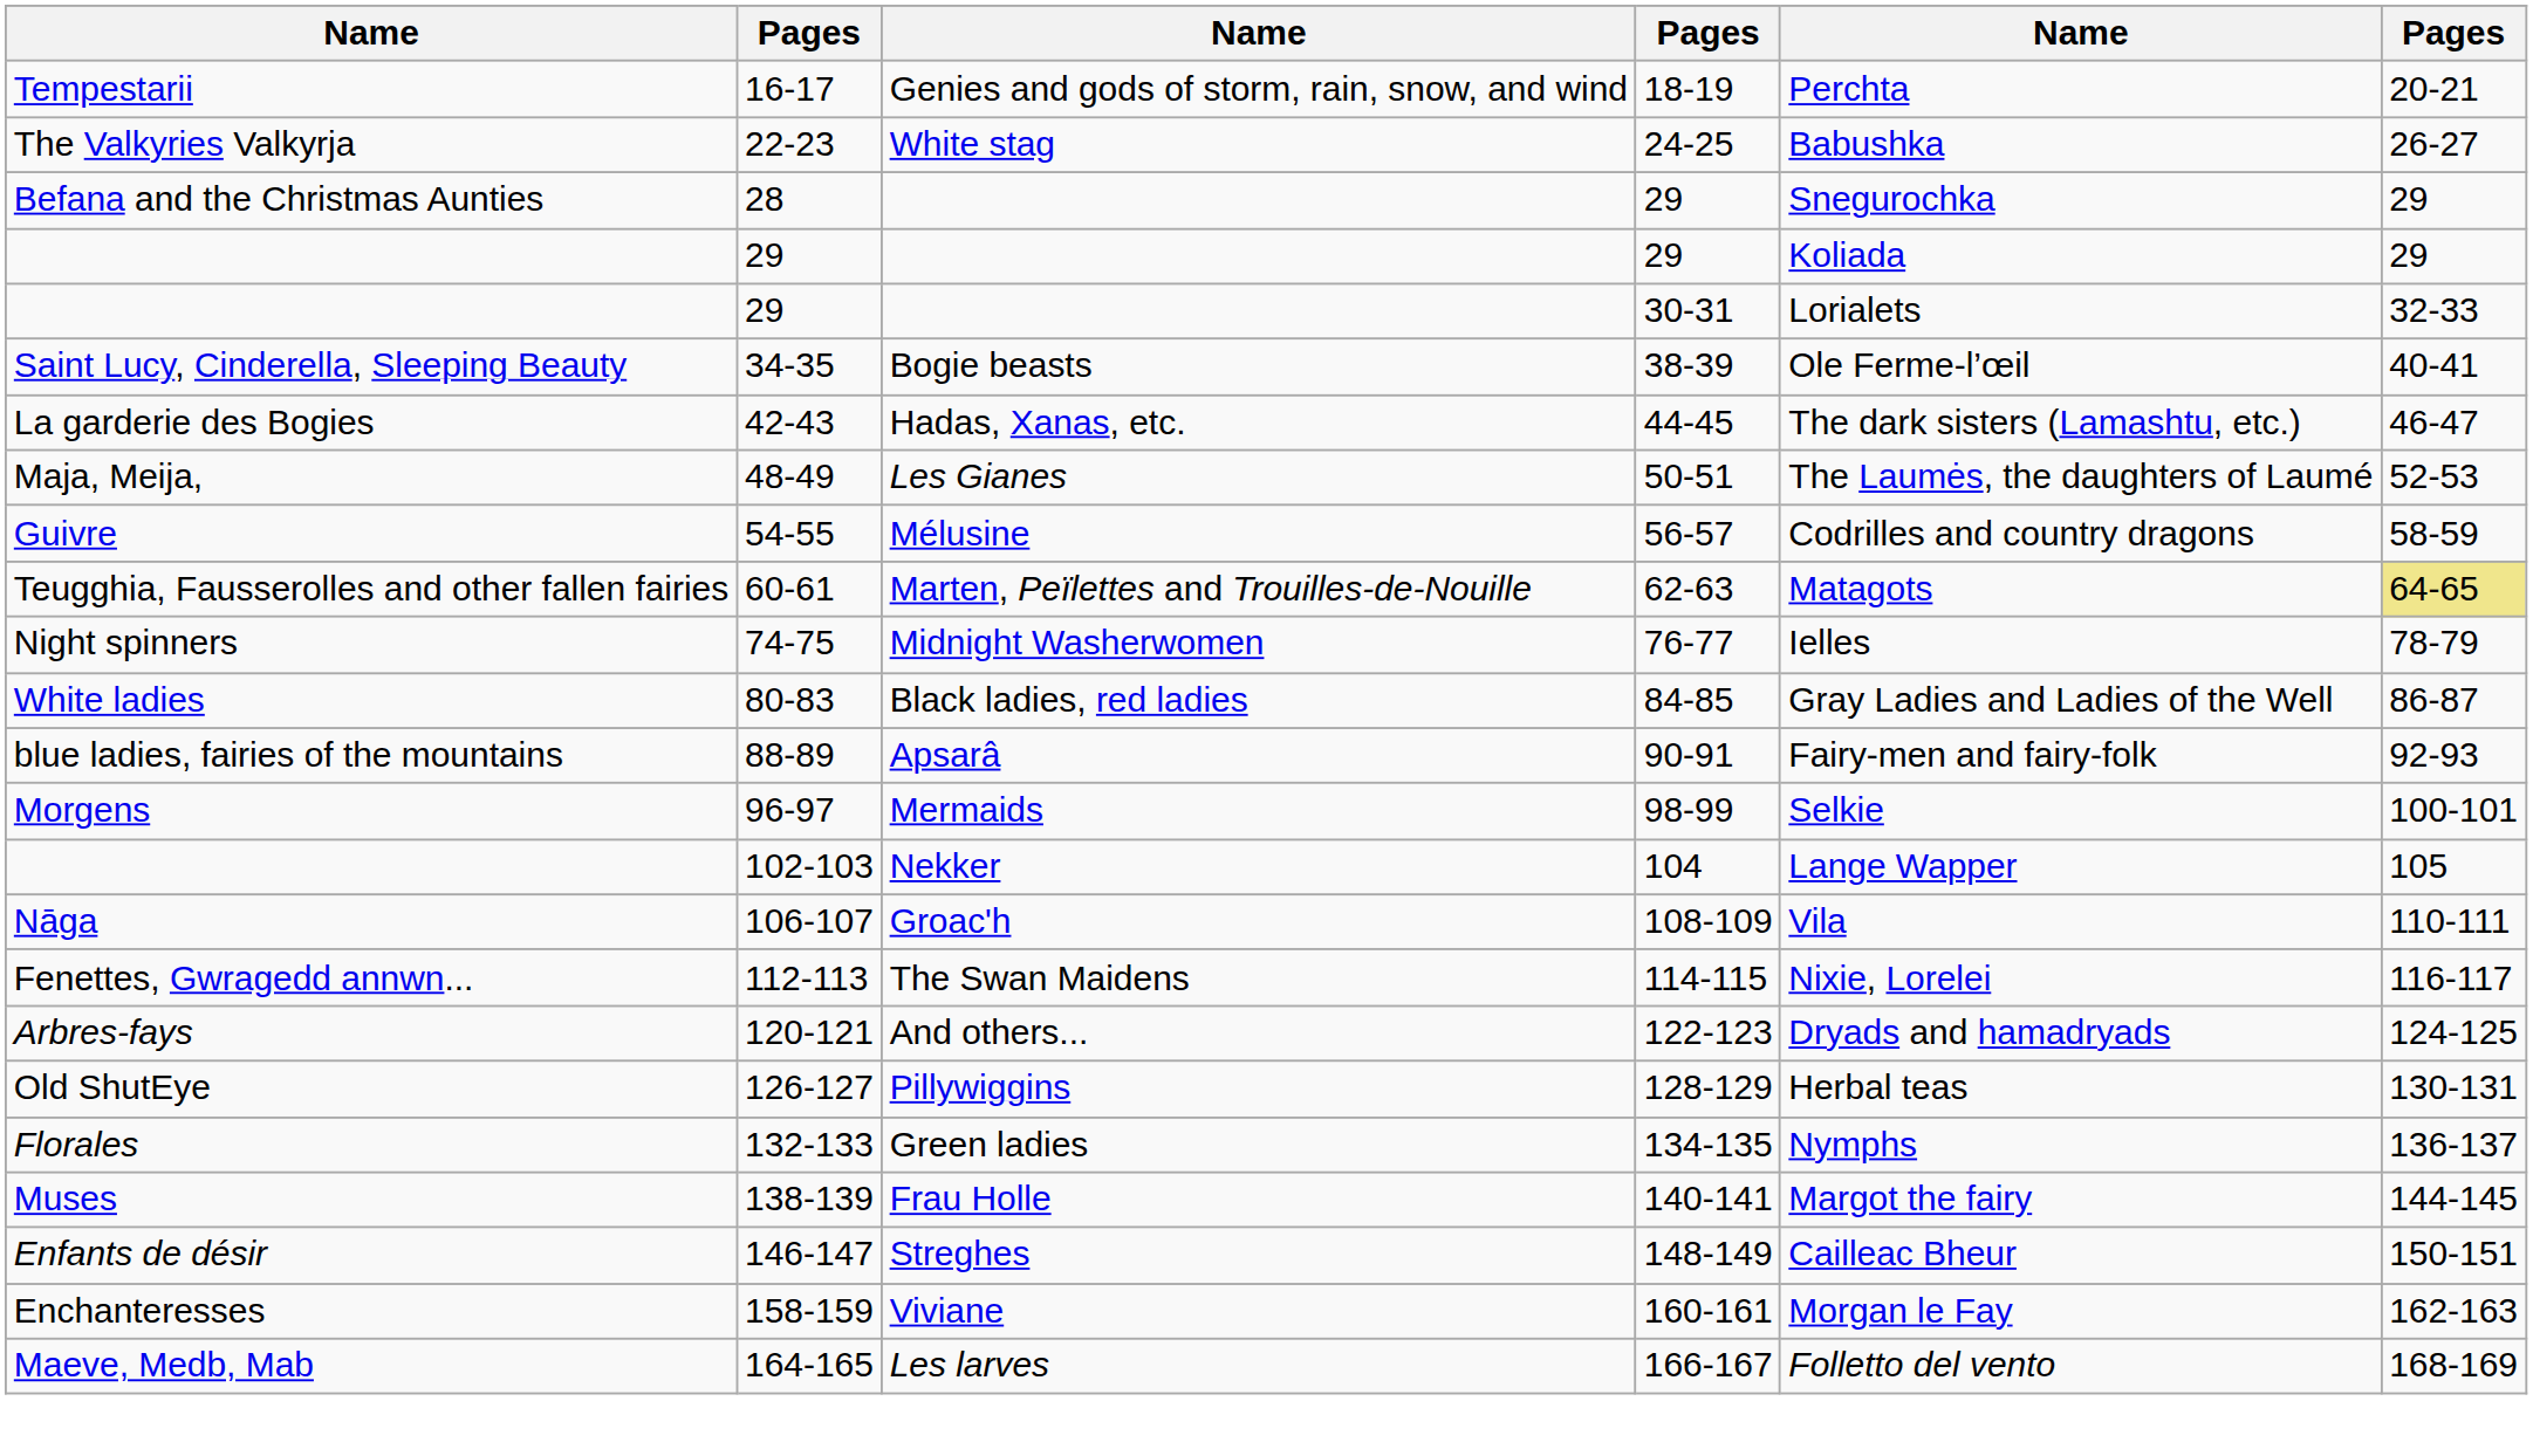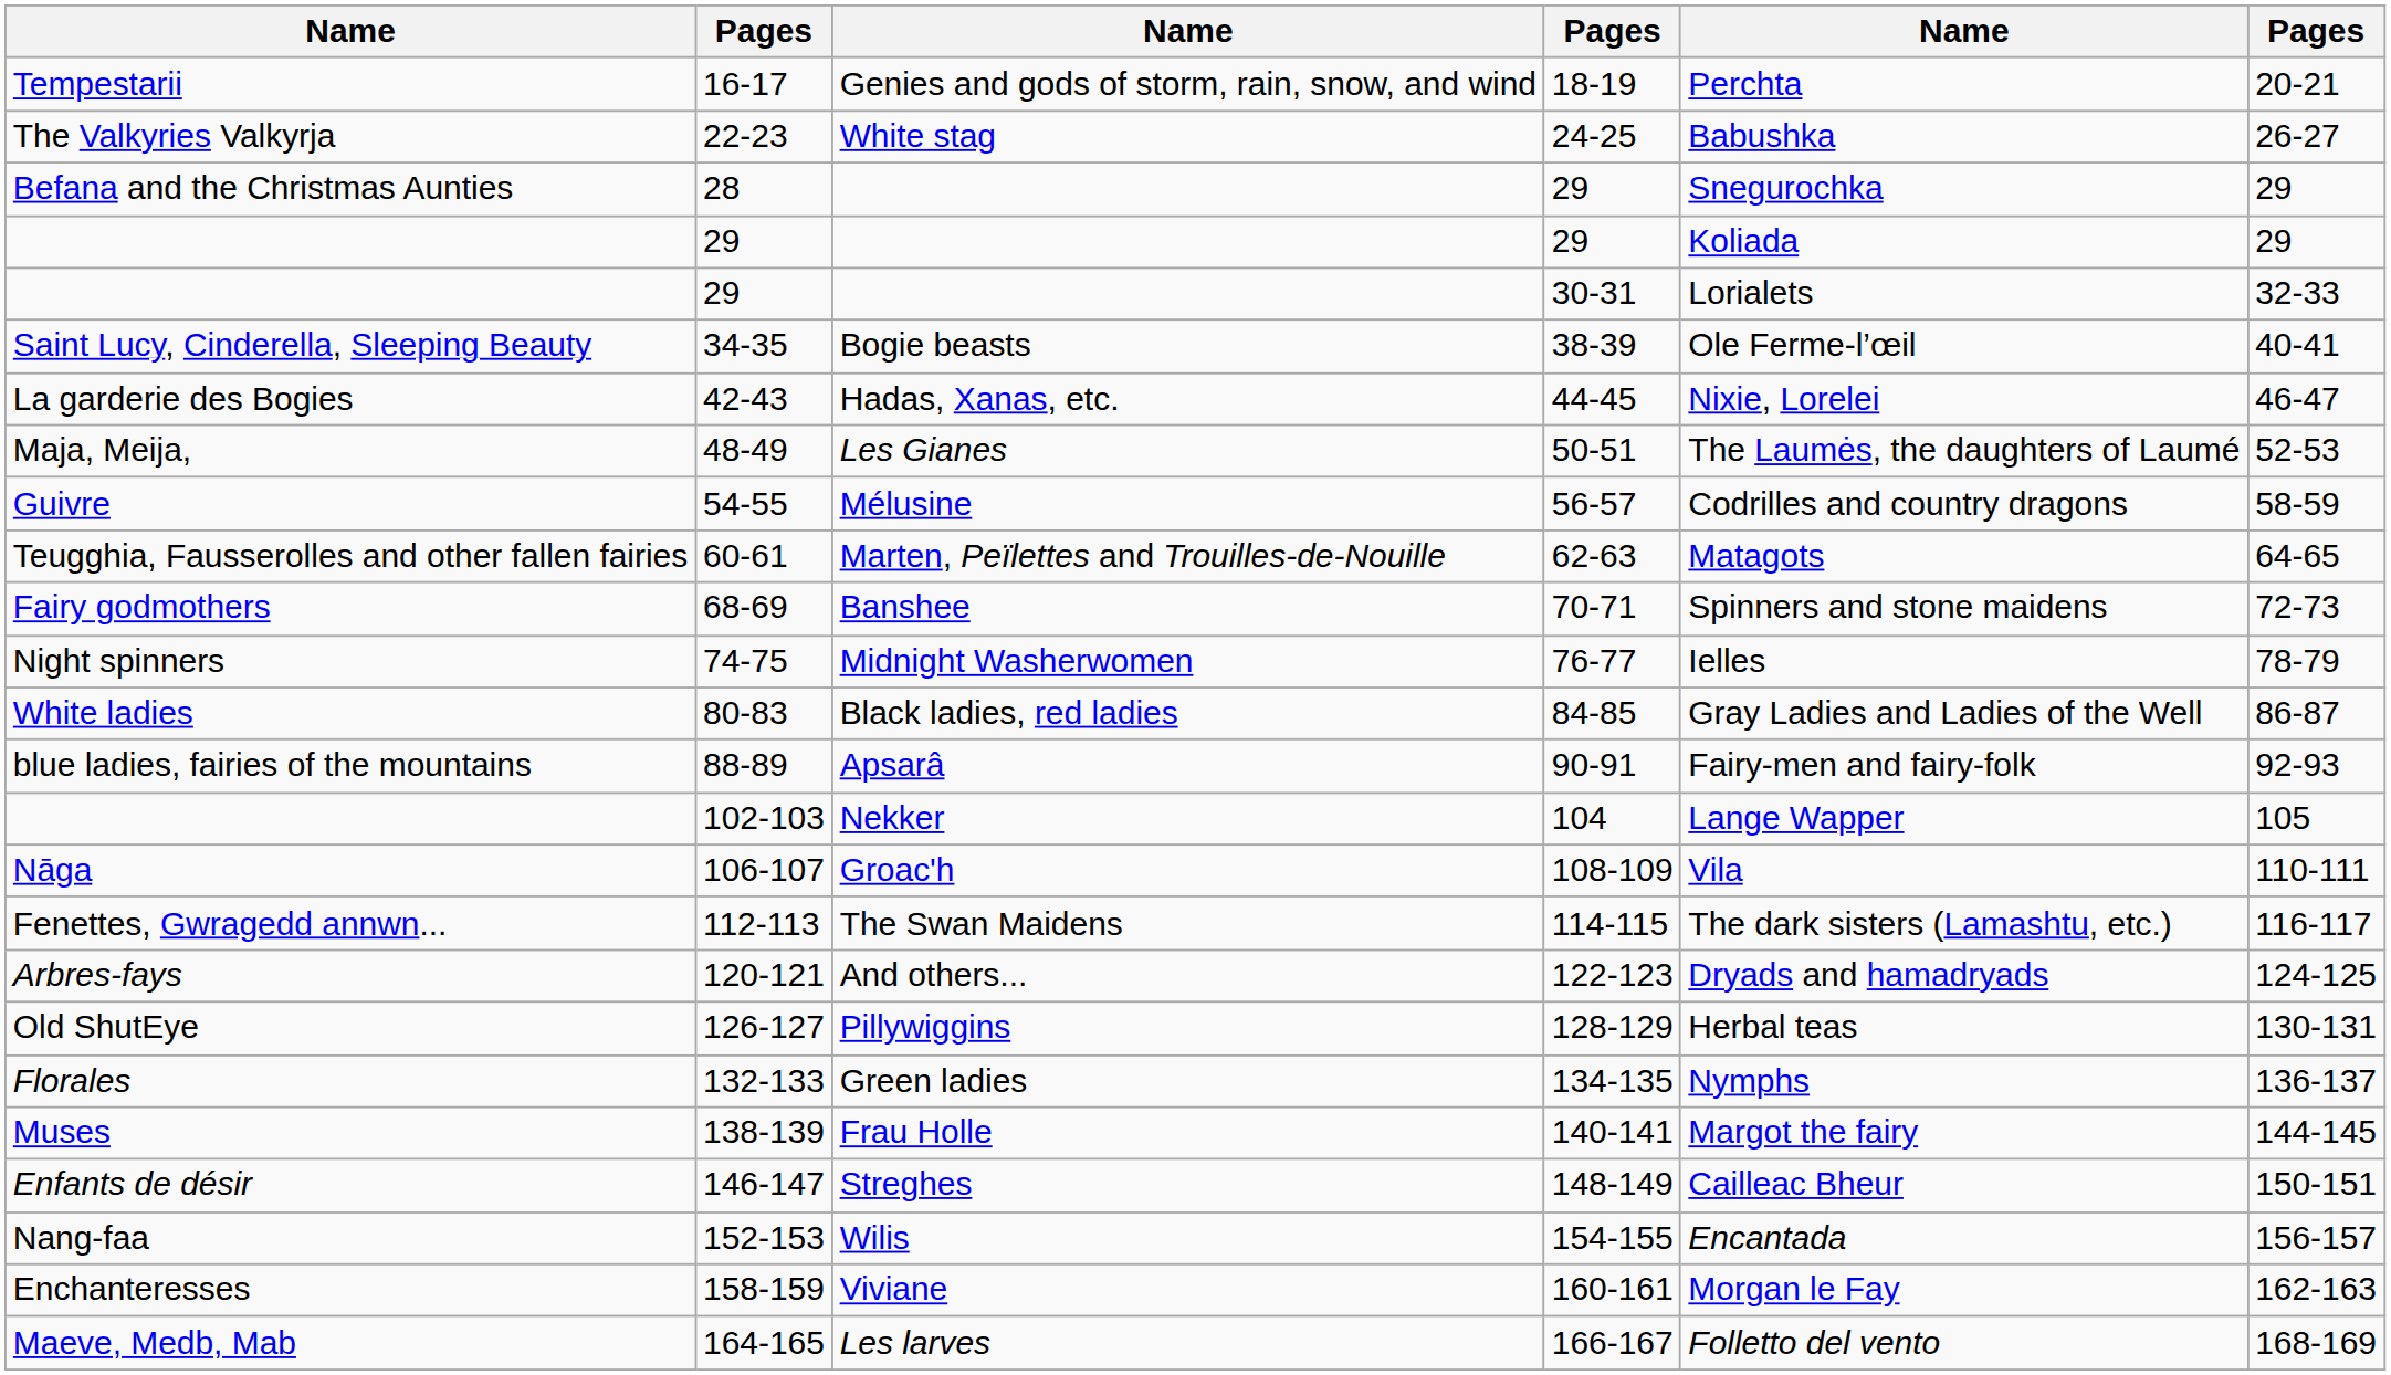La garderie des Bogies | column 5: The dark sisters (Lamashtu, etc.) -> Nixie, Lorelei
Teugghia, Fausserolles and other fallen fairies | column 6: khaki background -> no background
+ row: Fairy godmothers | 68-69 | Banshee | 70-71 | Spinners and stone maidens | 72-73
- row: Morgens | 96-97 | Mermaids | 98-99 | Selkie | 100-101
Fenettes, Gwragedd annwn... | column 5: Nixie, Lorelei -> The dark sisters (Lamashtu, etc.)
+ row: Nang-faa | 152-153 | Wilis | 154-155 | Encantada | 156-157
